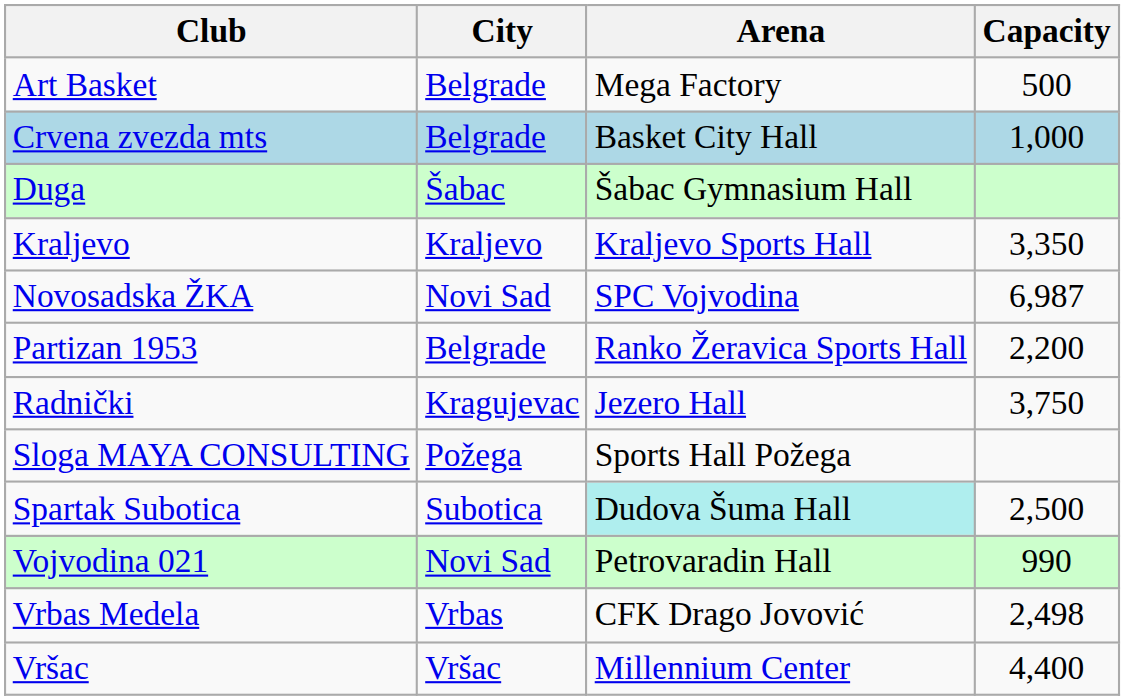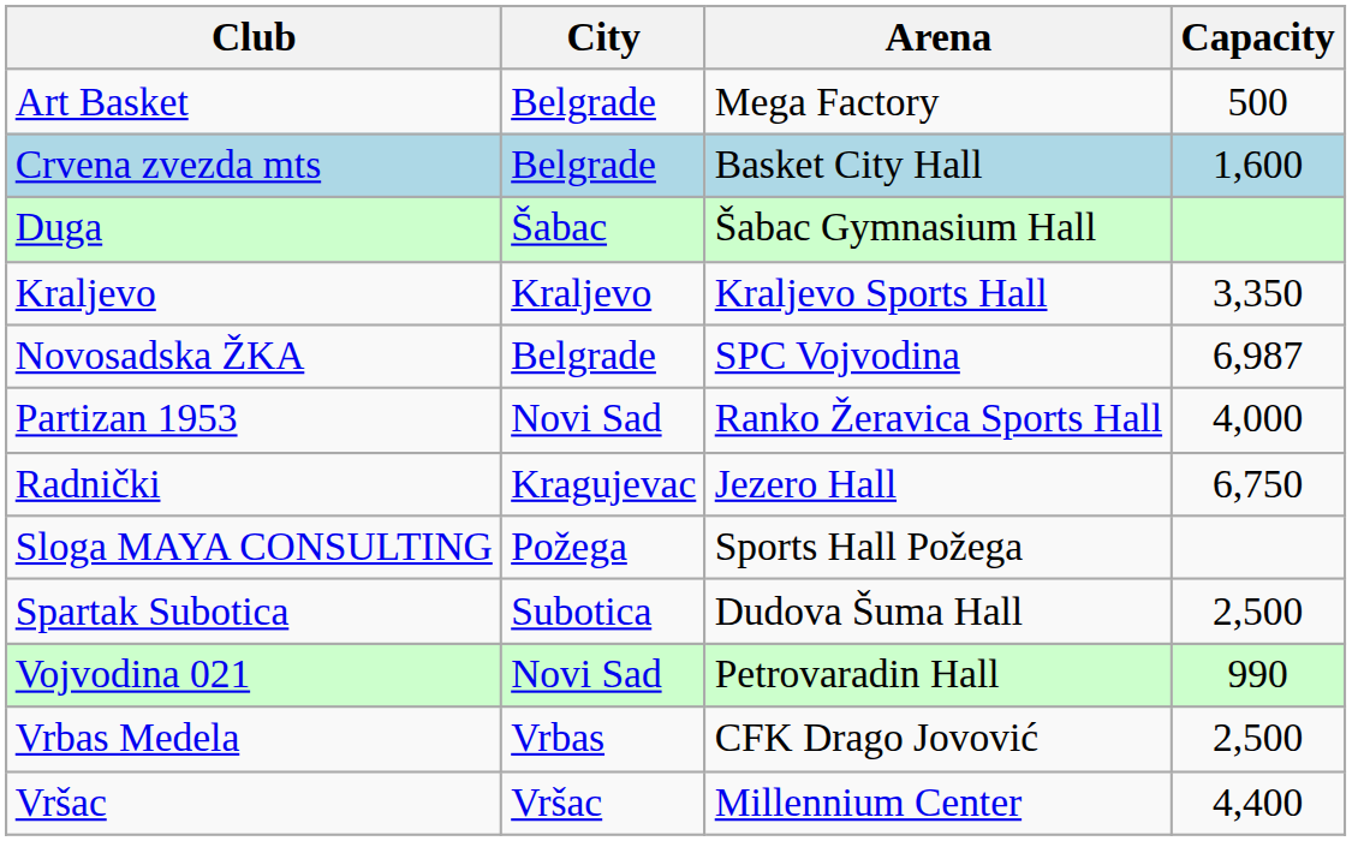Crvena zvezda mts | Capacity: 1,000 -> 1,600
Novosadska ŽKA | City: Novi Sad -> Belgrade
Partizan 1953 | City: Belgrade -> Novi Sad
Partizan 1953 | Capacity: 2,200 -> 4,000
Radnički | Capacity: 3,750 -> 6,750
Spartak Subotica | Arena: paleturquoise background -> no background
Vrbas Medela | Capacity: 2,498 -> 2,500
